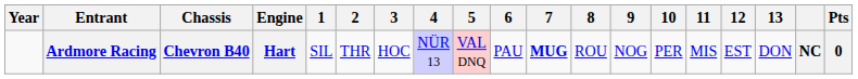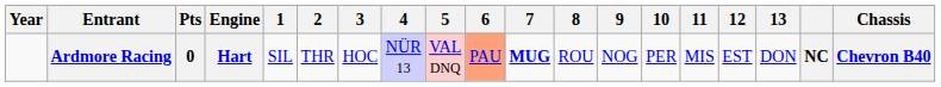columns swapped: Chassis <-> Pts
Ardmore Racing | 6: no background -> lightsalmon background
